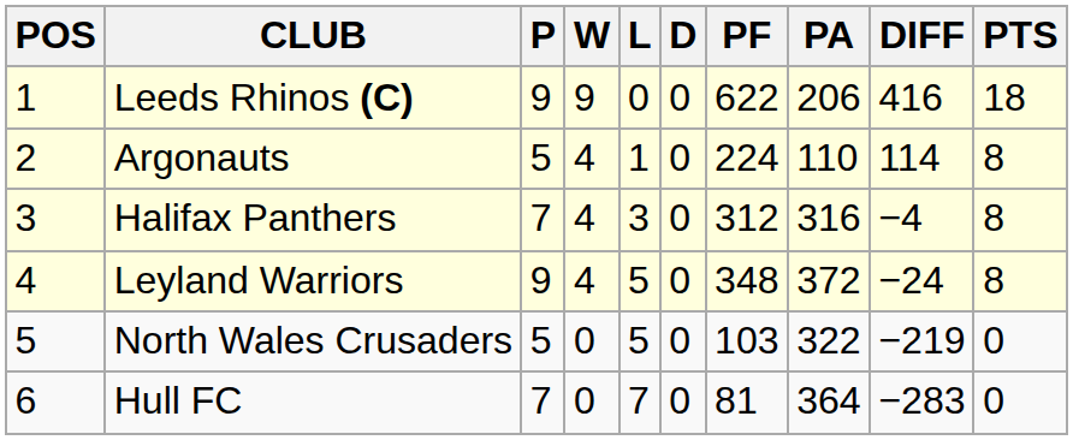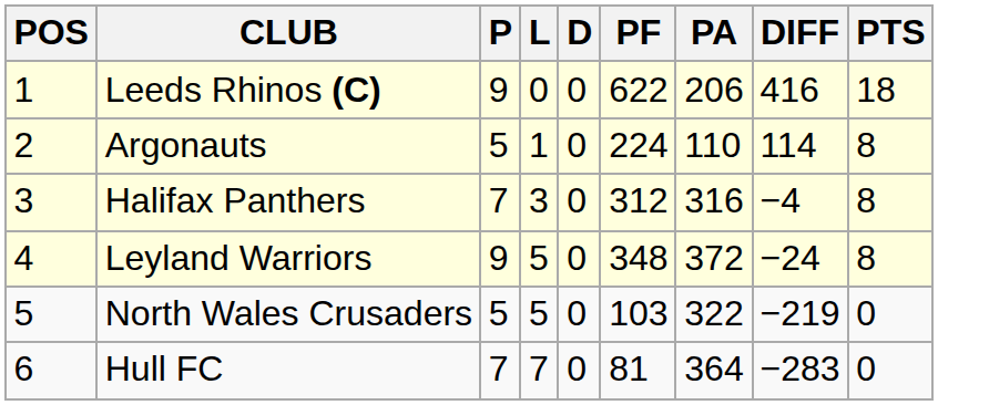- column: W | 9 | 4 | 4 | 4 | 0 | 0
